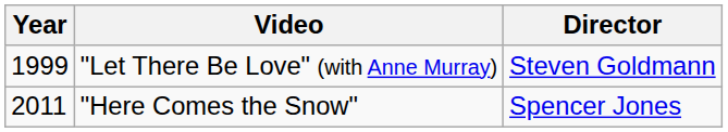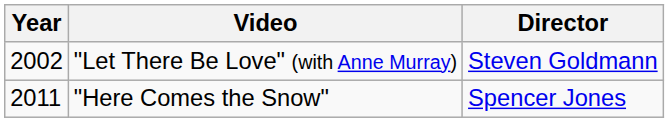"Let There Be Love" (with Anne Murray) | Year: 1999 -> 2002
